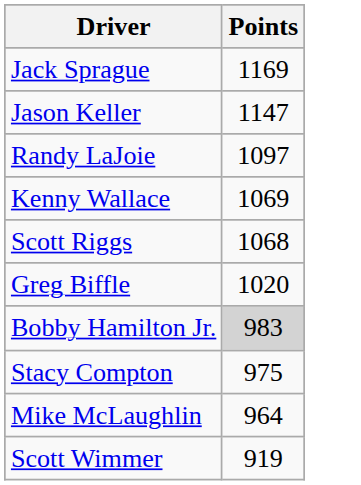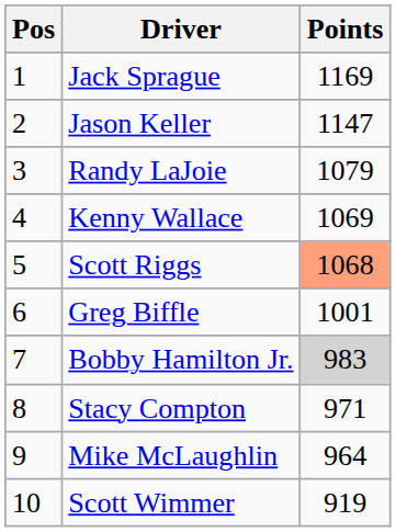+ column: Pos | 1 | 2 | 3 | 4 | 5 | 6 | 7 | 8 | 9 | 10
Randy LaJoie | Points: 1097 -> 1079
Scott Riggs | Points: no background -> lightsalmon background
Greg Biffle | Points: 1020 -> 1001
Stacy Compton | Points: 975 -> 971
